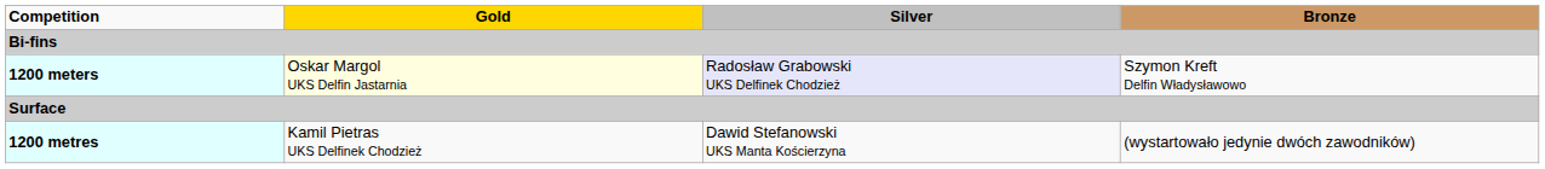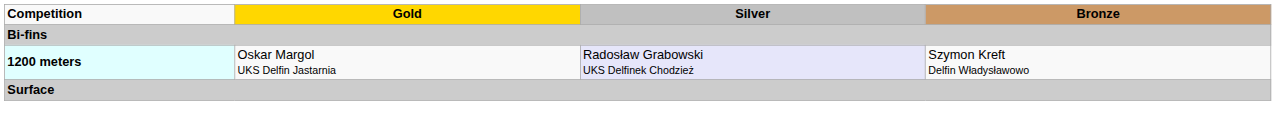1200 meters | Gold: lightyellow background -> no background
- row: 1200 metres | Kamil Pietras UKS Delfinek Chodzież | Dawid Stefanowski UKS Manta Kościerzyna | (wystartowało jedynie dwóch zawodników)
